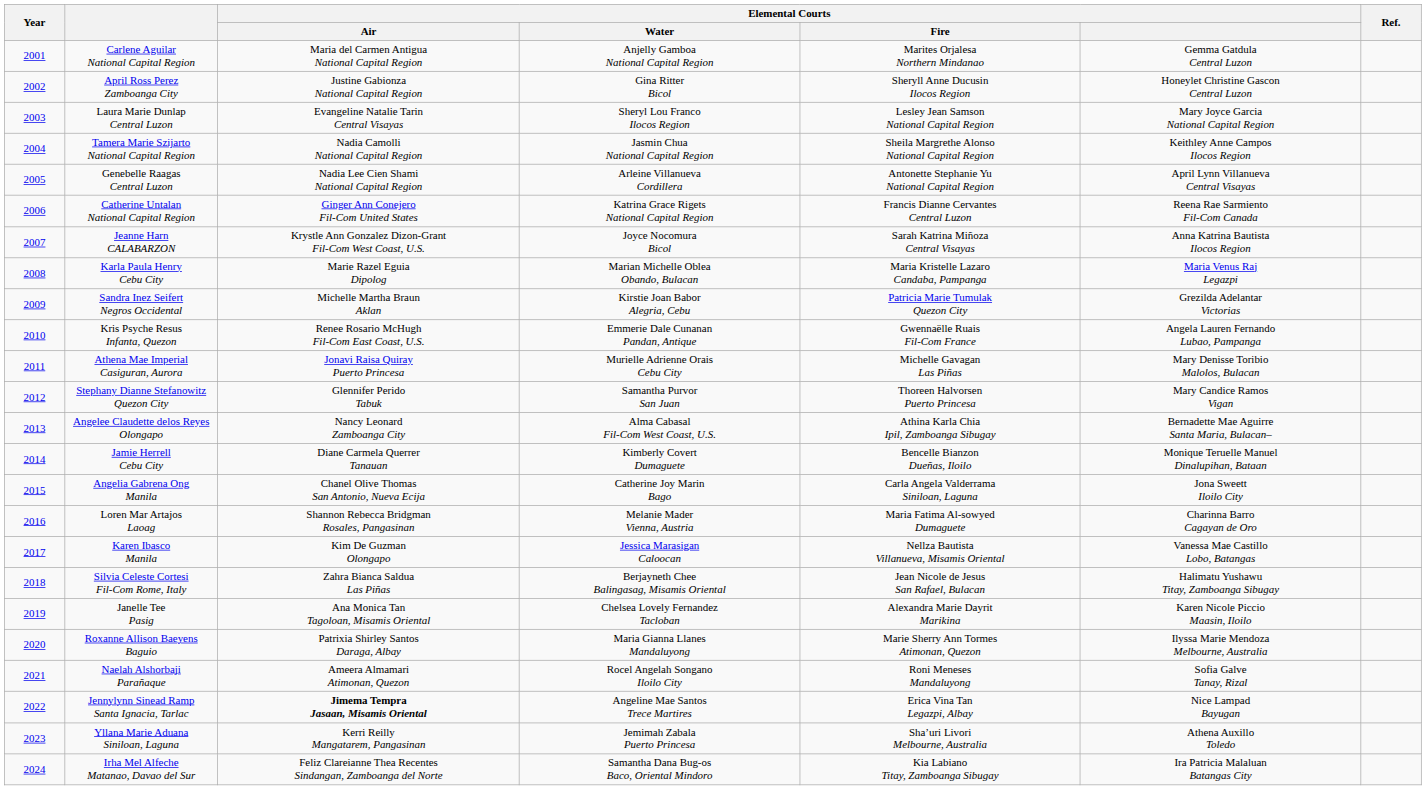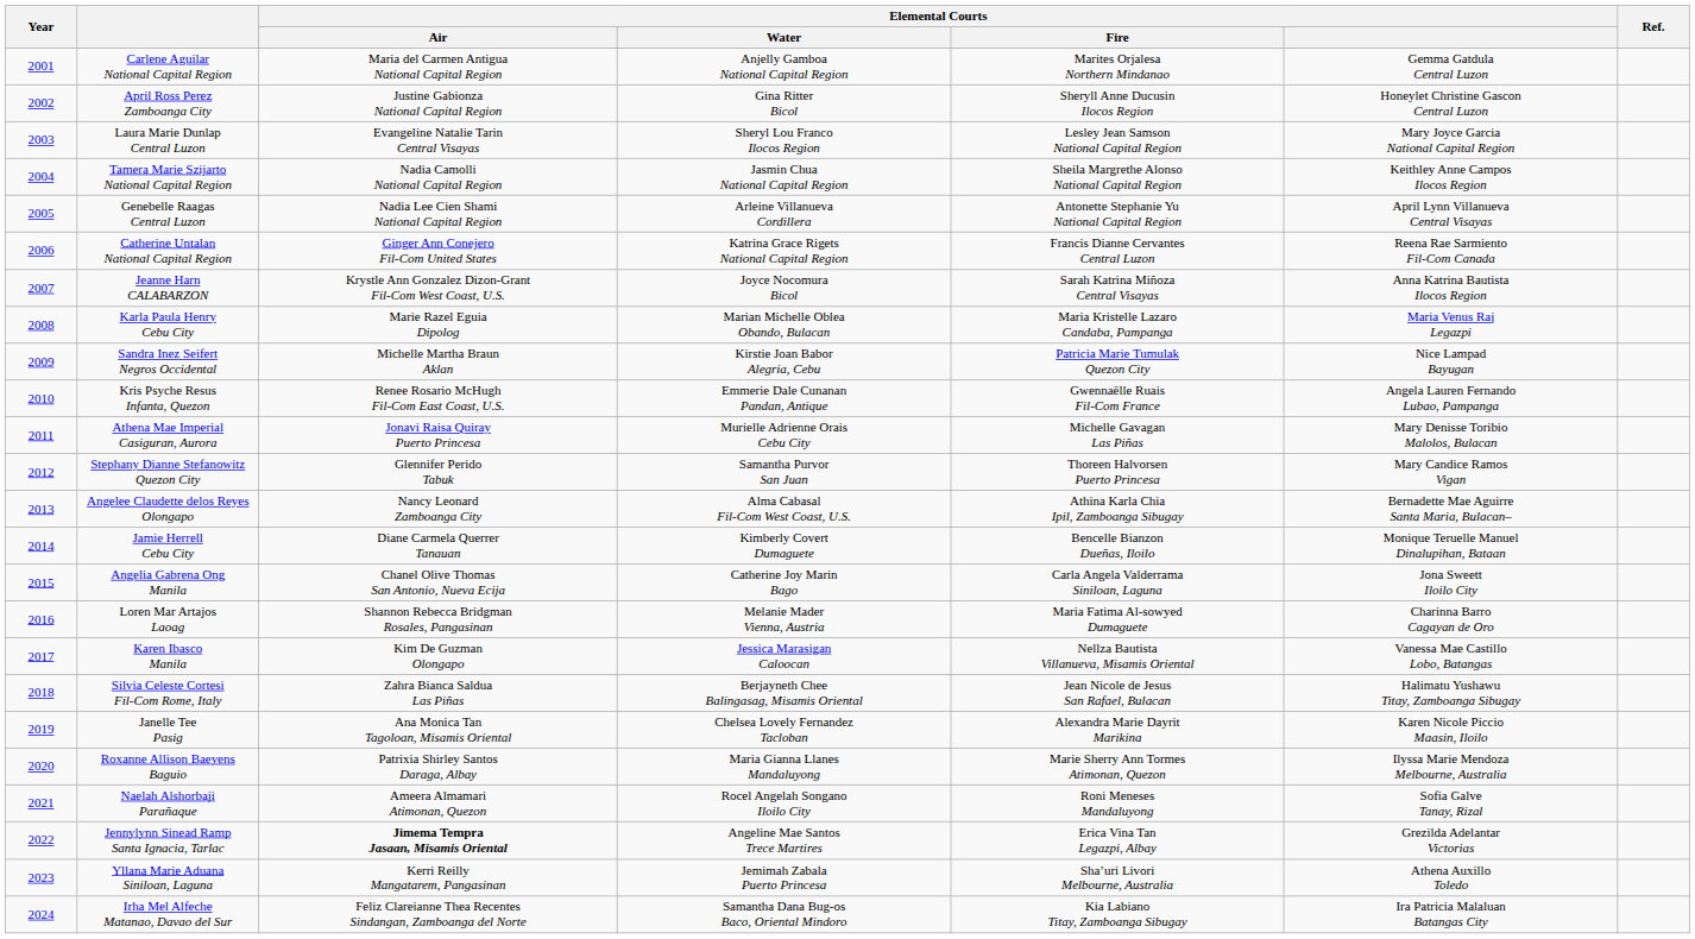Sandra Inez Seifert Negros Occidental | Elemental Courts: Grezilda Adelantar Victorias -> Nice Lampad Bayugan
Jennylynn Sinead Ramp Santa Ignacia, Tarlac | Elemental Courts: Nice Lampad Bayugan -> Grezilda Adelantar Victorias
